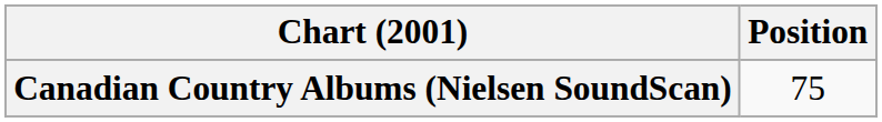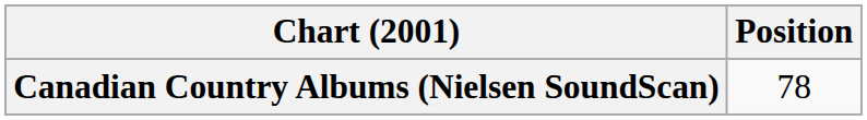Canadian Country Albums (Nielsen SoundScan) | Position: 75 -> 78
